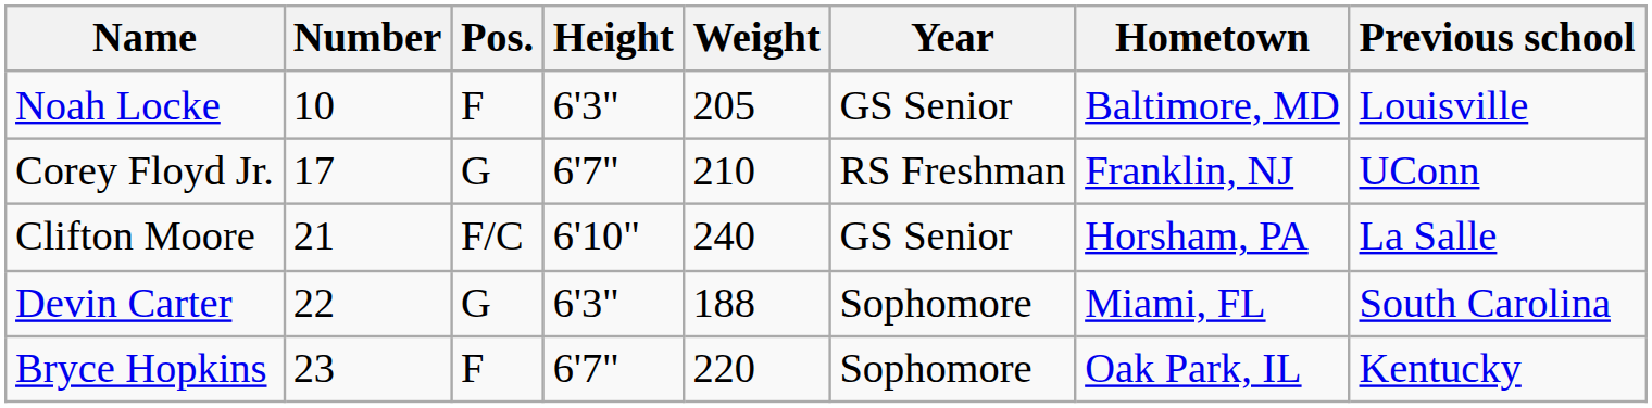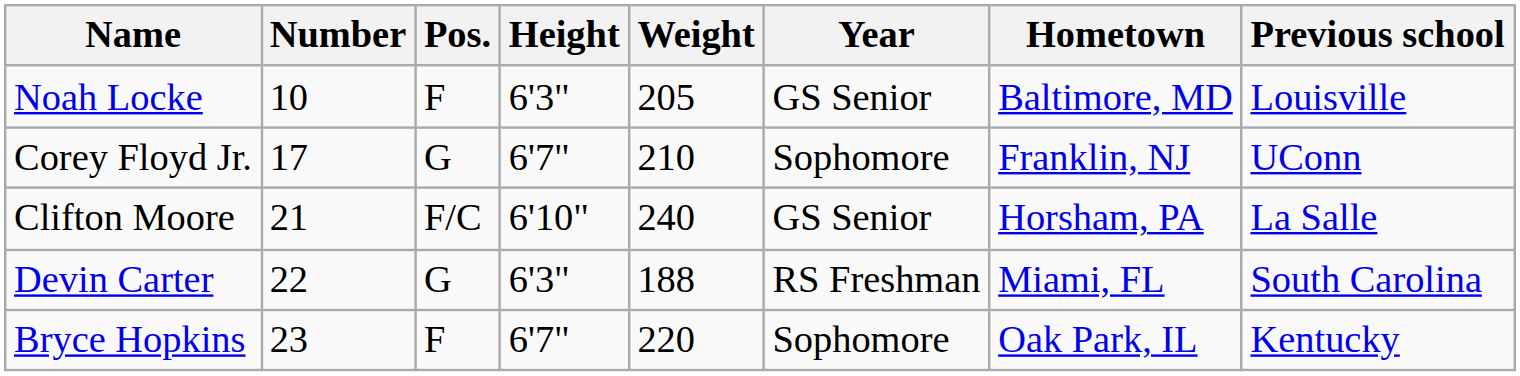Corey Floyd Jr. | Year: RS Freshman -> Sophomore
Devin Carter | Year: Sophomore -> RS Freshman
